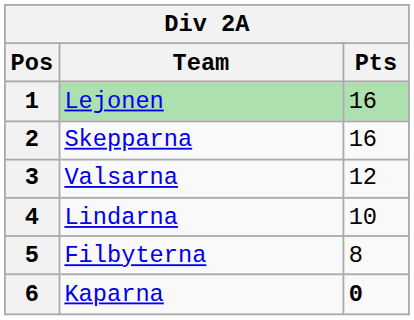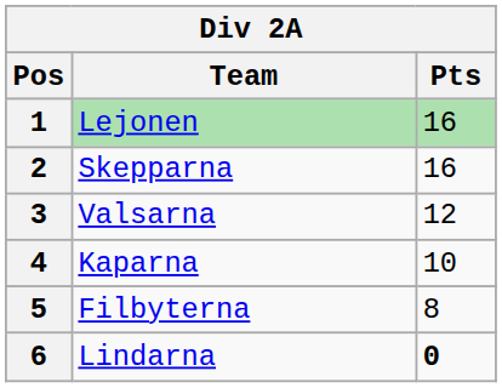4 | Team: Lindarna -> Kaparna
6 | Team: Kaparna -> Lindarna
